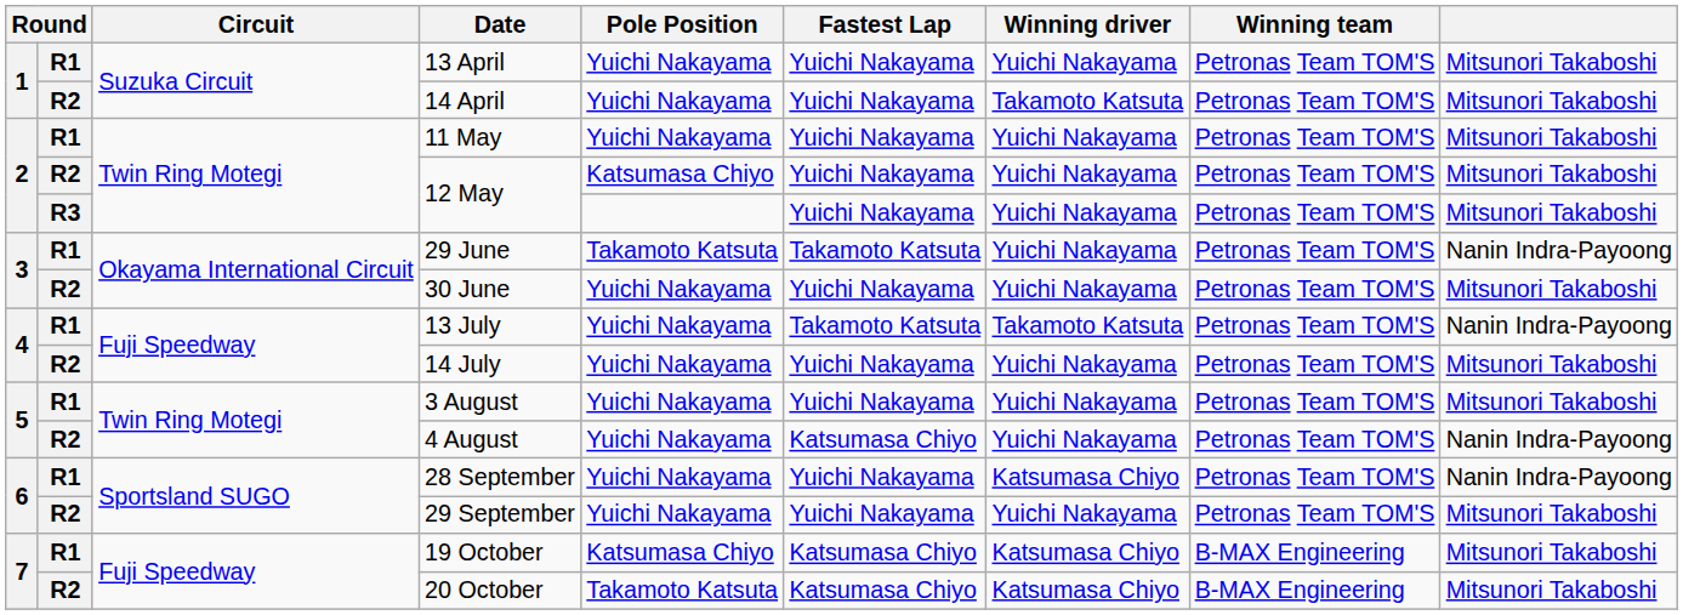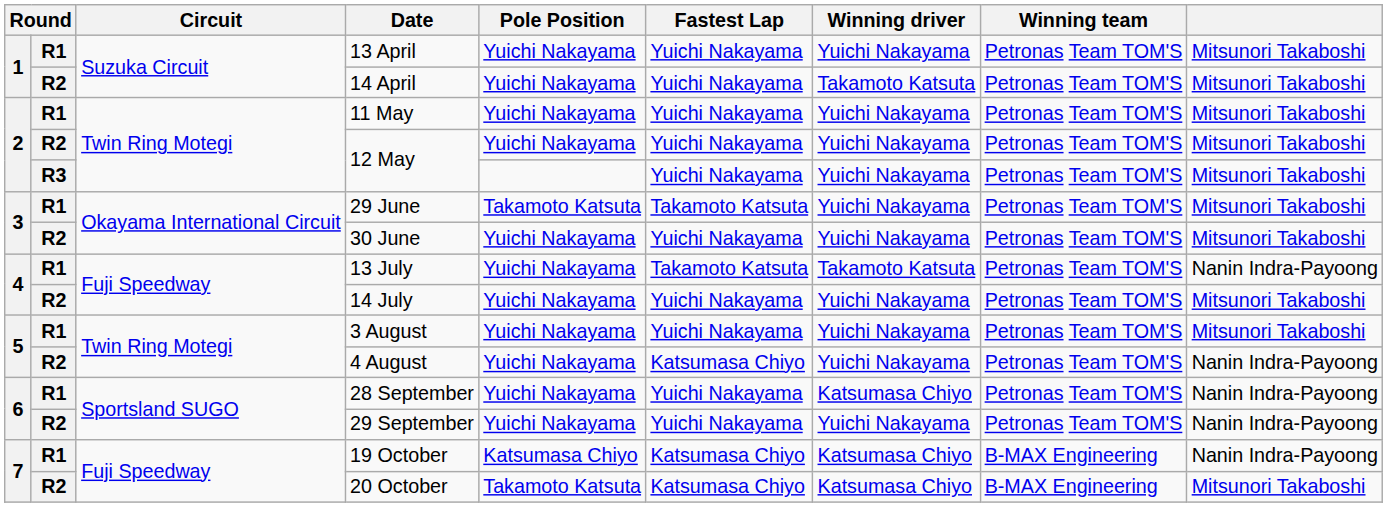R2 / 12 May | Pole Position: Katsumasa Chiyo -> Yuichi Nakayama
29 June | column 9: Nanin Indra-Payoong -> Mitsunori Takaboshi
29 September | column 9: Mitsunori Takaboshi -> Nanin Indra-Payoong
19 October | column 9: Mitsunori Takaboshi -> Nanin Indra-Payoong
